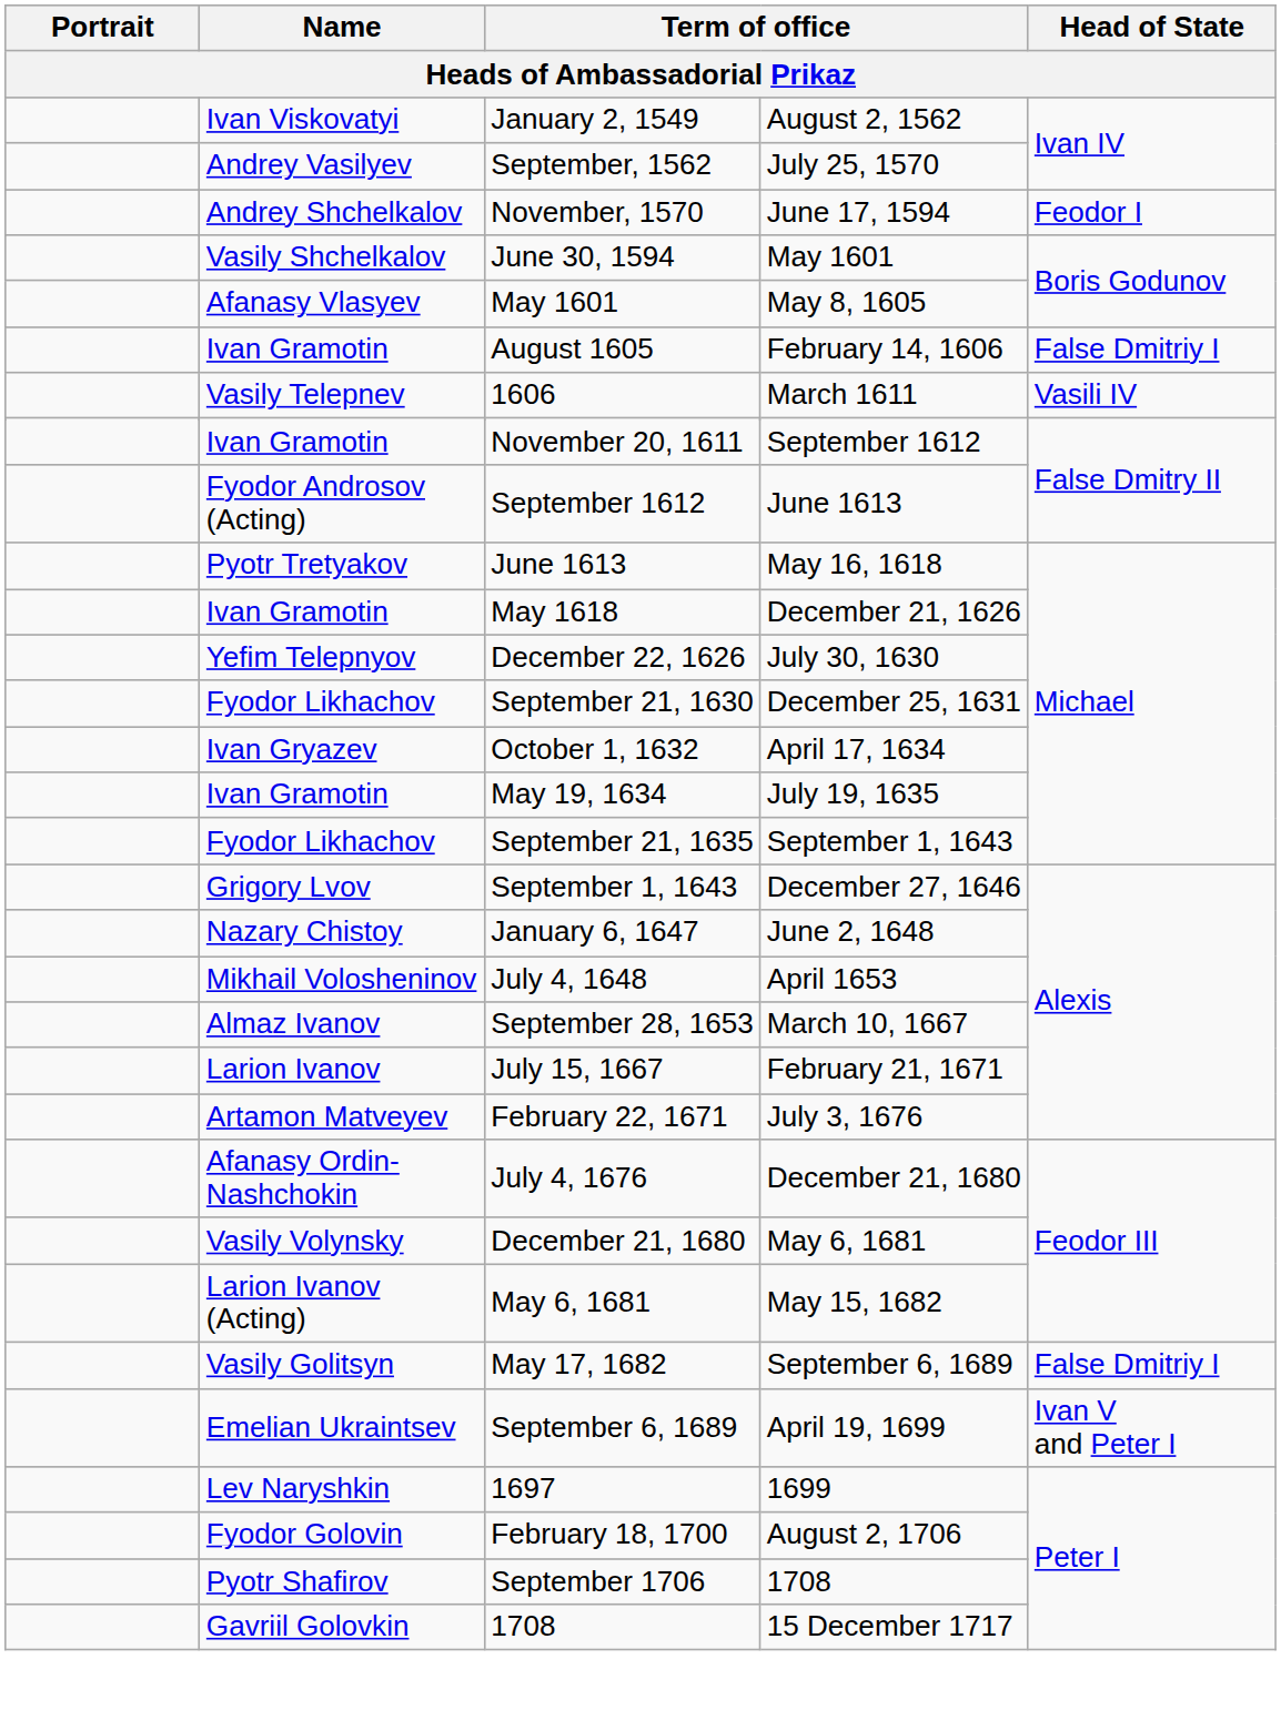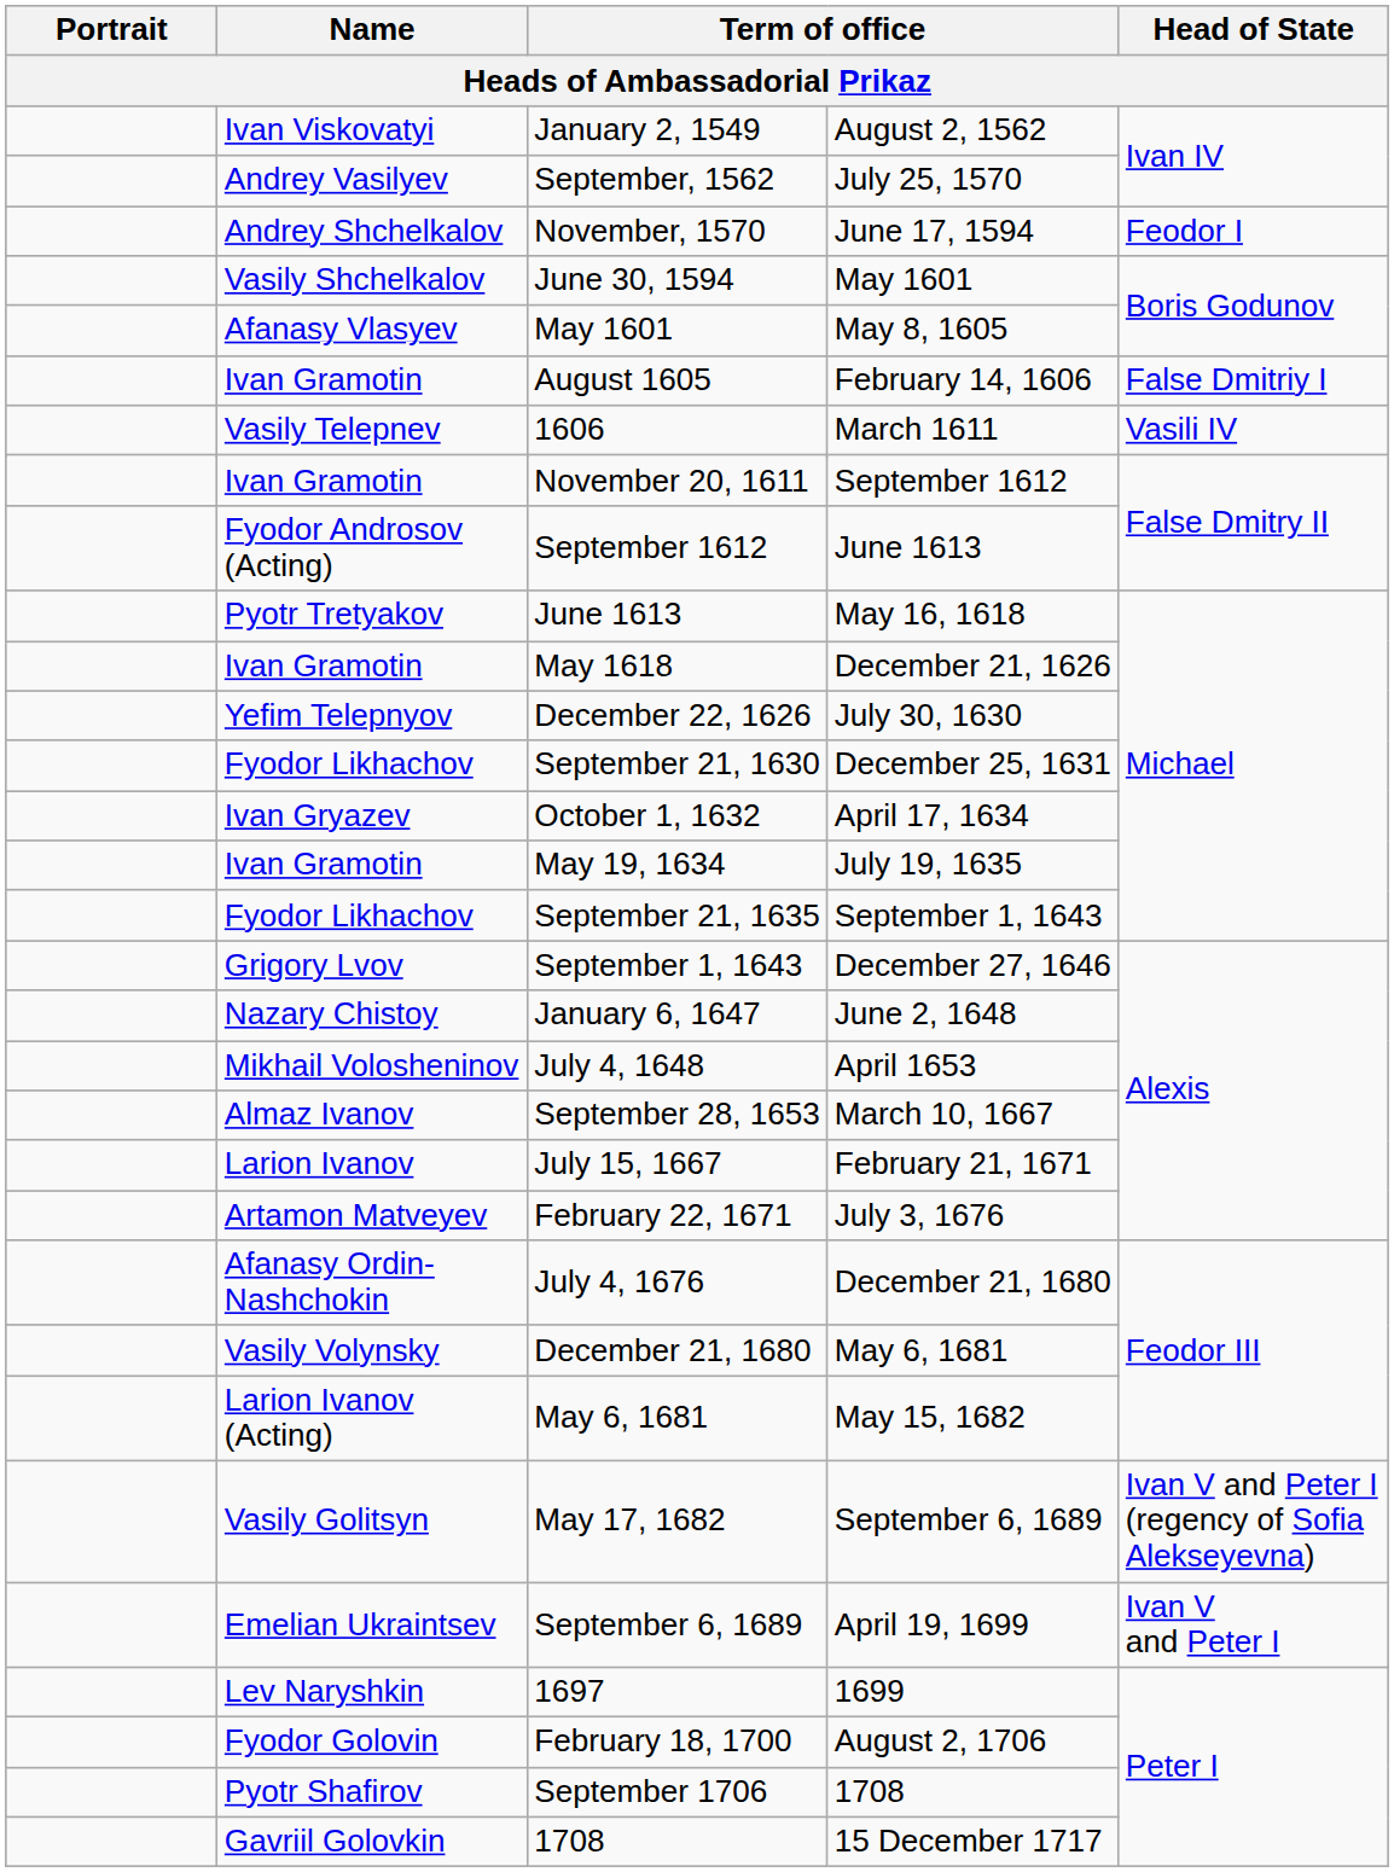May 17, 1682 | Head of State: False Dmitriy I -> Ivan V and Peter I (regency of Sofia Alekseyevna)
